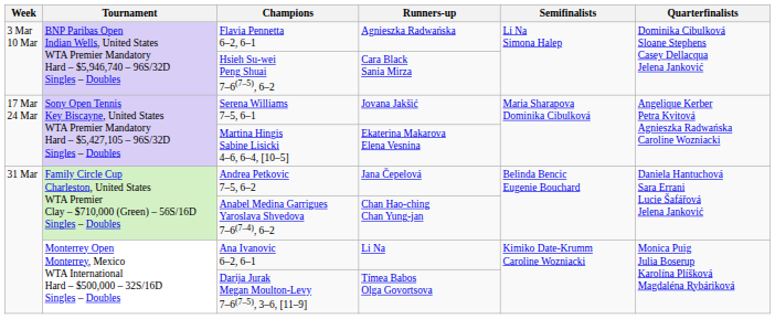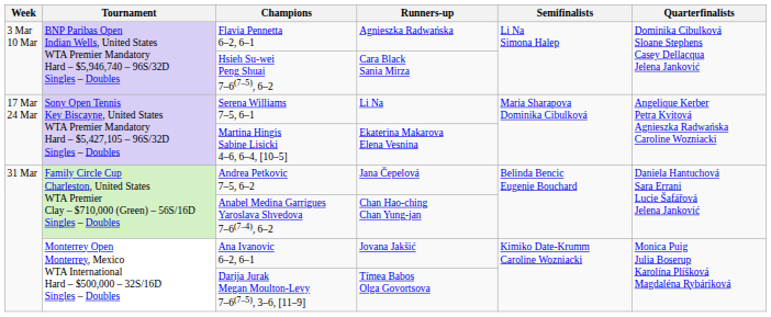Serena Williams 7–5, 6–1 | Runners-up: Jovana Jakšić -> Li Na
Ana Ivanovic 6–2, 6–1 | Runners-up: Li Na -> Jovana Jakšić
